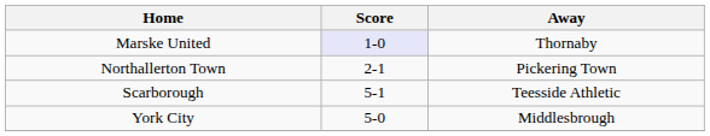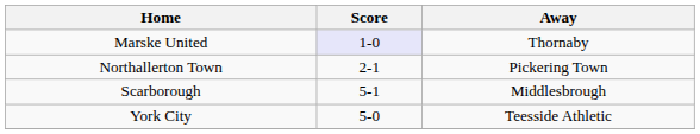Scarborough | Away: Teesside Athletic -> Middlesbrough
York City | Away: Middlesbrough -> Teesside Athletic
